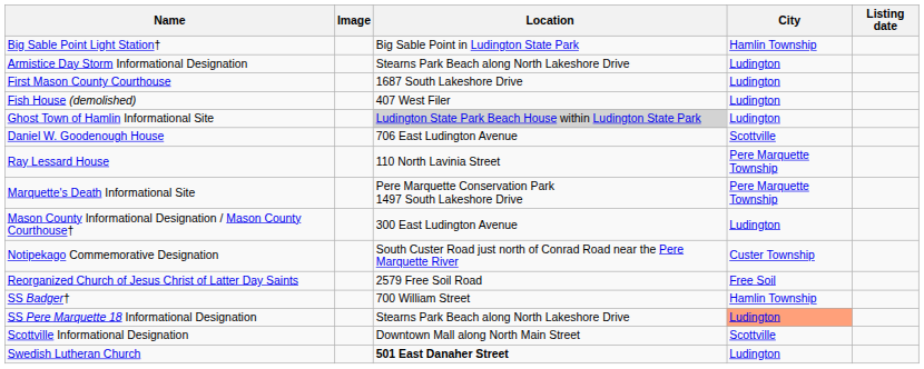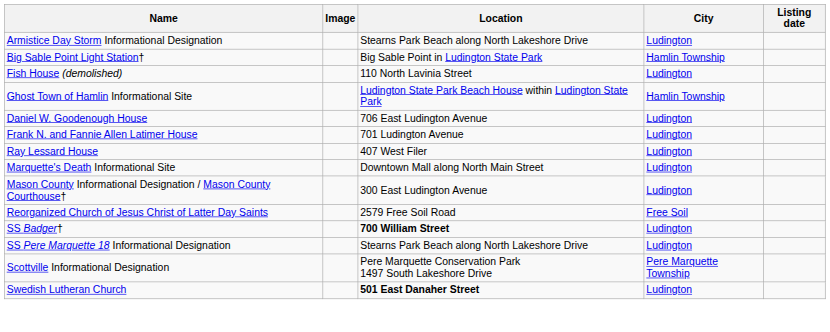rows swapped: Armistice Day Storm Informational Designation <-> Big Sable Point Light Station†
- row: First Mason County Courthouse | 1687 South Lakeshore Drive | Ludington
Fish House (demolished) | Location: 407 West Filer -> 110 North Lavinia Street
Ghost Town of Hamlin Informational Site | Location: lightgrey background -> no background
Ghost Town of Hamlin Informational Site | City: Ludington -> Hamlin Township
Daniel W. Goodenough House | City: Scottville -> Ludington
+ row: Frank N. and Fannie Allen Latimer House | 701 Ludington Avenue | Ludington
Ray Lessard House | Location: 110 North Lavinia Street -> 407 West Filer
Ray Lessard House | City: Pere Marquette Township -> Ludington
Marquette's Death Informational Site | Location: Pere Marquette Conservation Park 1497 South Lakeshore Drive -> Downtown Mall along North Main Street
Marquette's Death Informational Site | City: Pere Marquette Township -> Ludington
- row: Notipekago Commemorative Designation | South Custer Road just north of Conrad Road near the Pere Marquette River | Custer Township
SS Badger† | Location: normal -> bold
SS Badger† | City: Hamlin Township -> Ludington
SS Pere Marquette 18 Informational Designation | City: lightsalmon background -> no background
Scottville Informational Designation | Location: Downtown Mall along North Main Street -> Pere Marquette Conservation Park 1497 South Lakeshore Drive
Scottville Informational Designation | City: Scottville -> Pere Marquette Township
